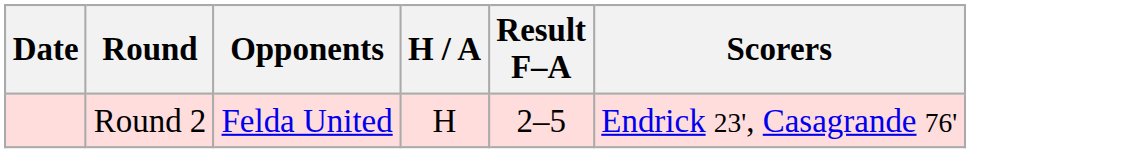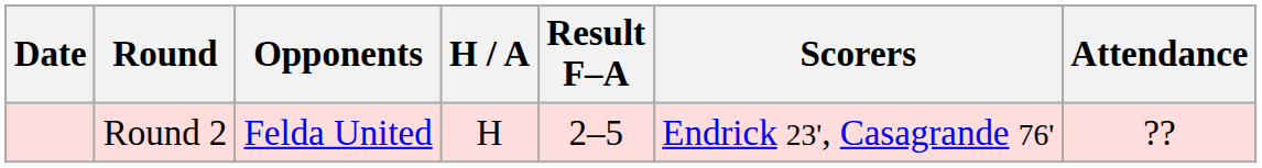+ column: Attendance | ??
